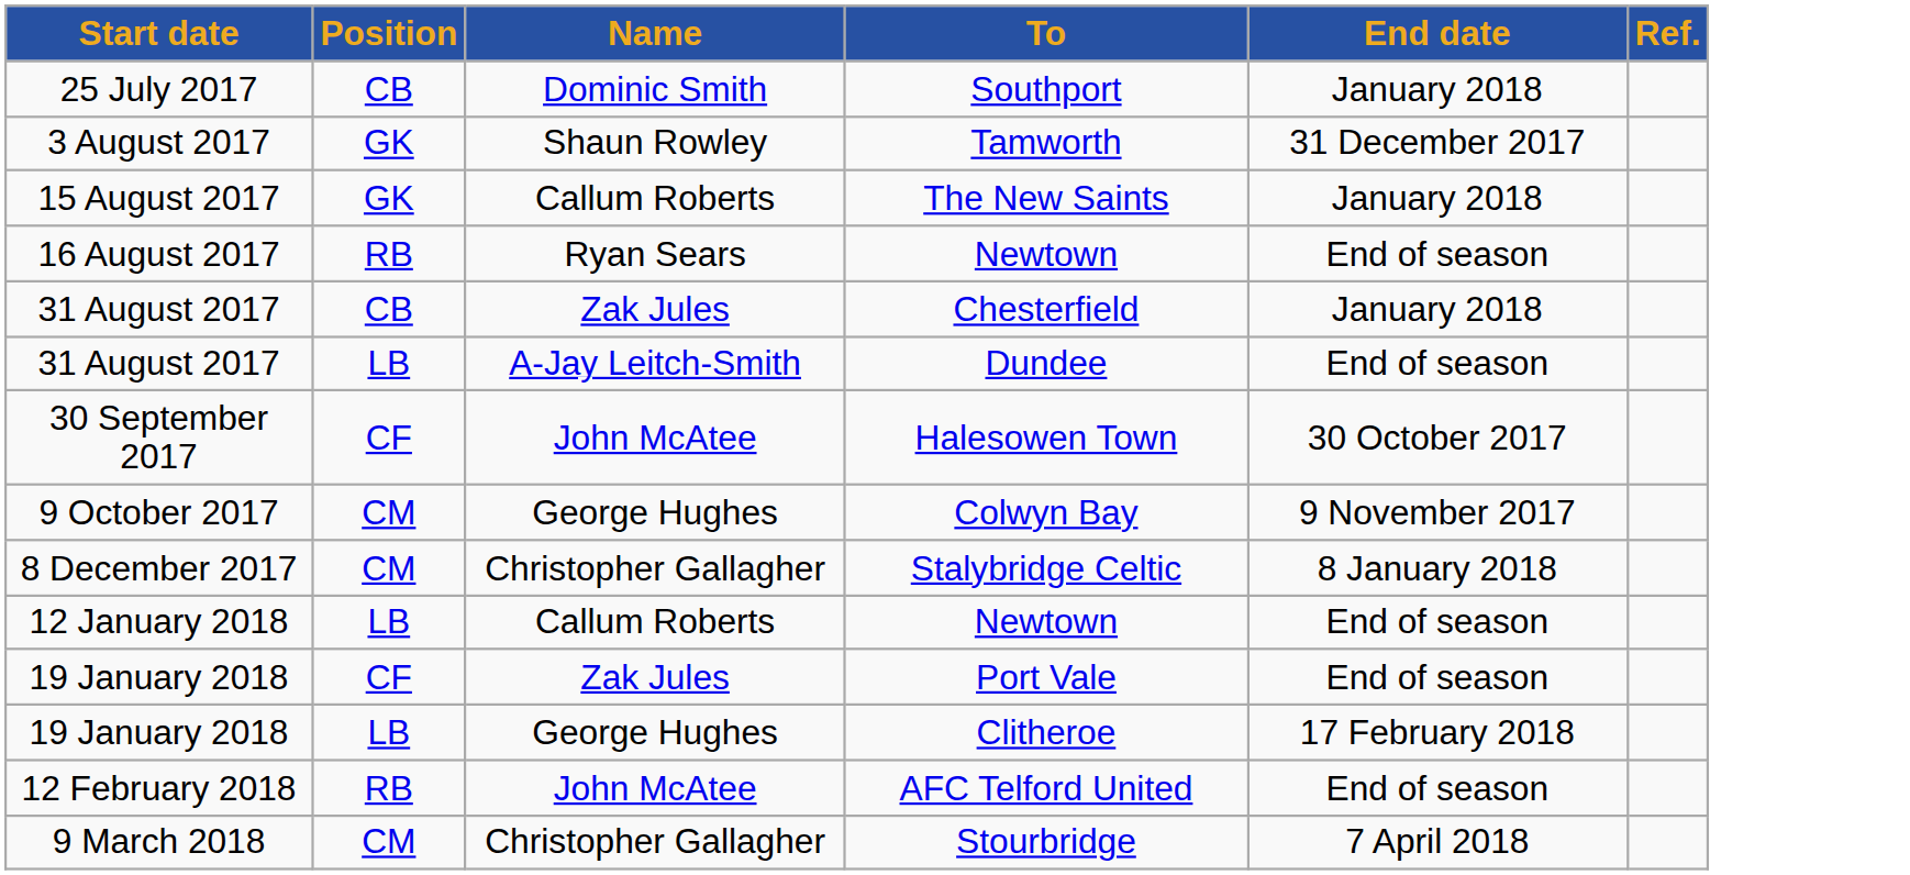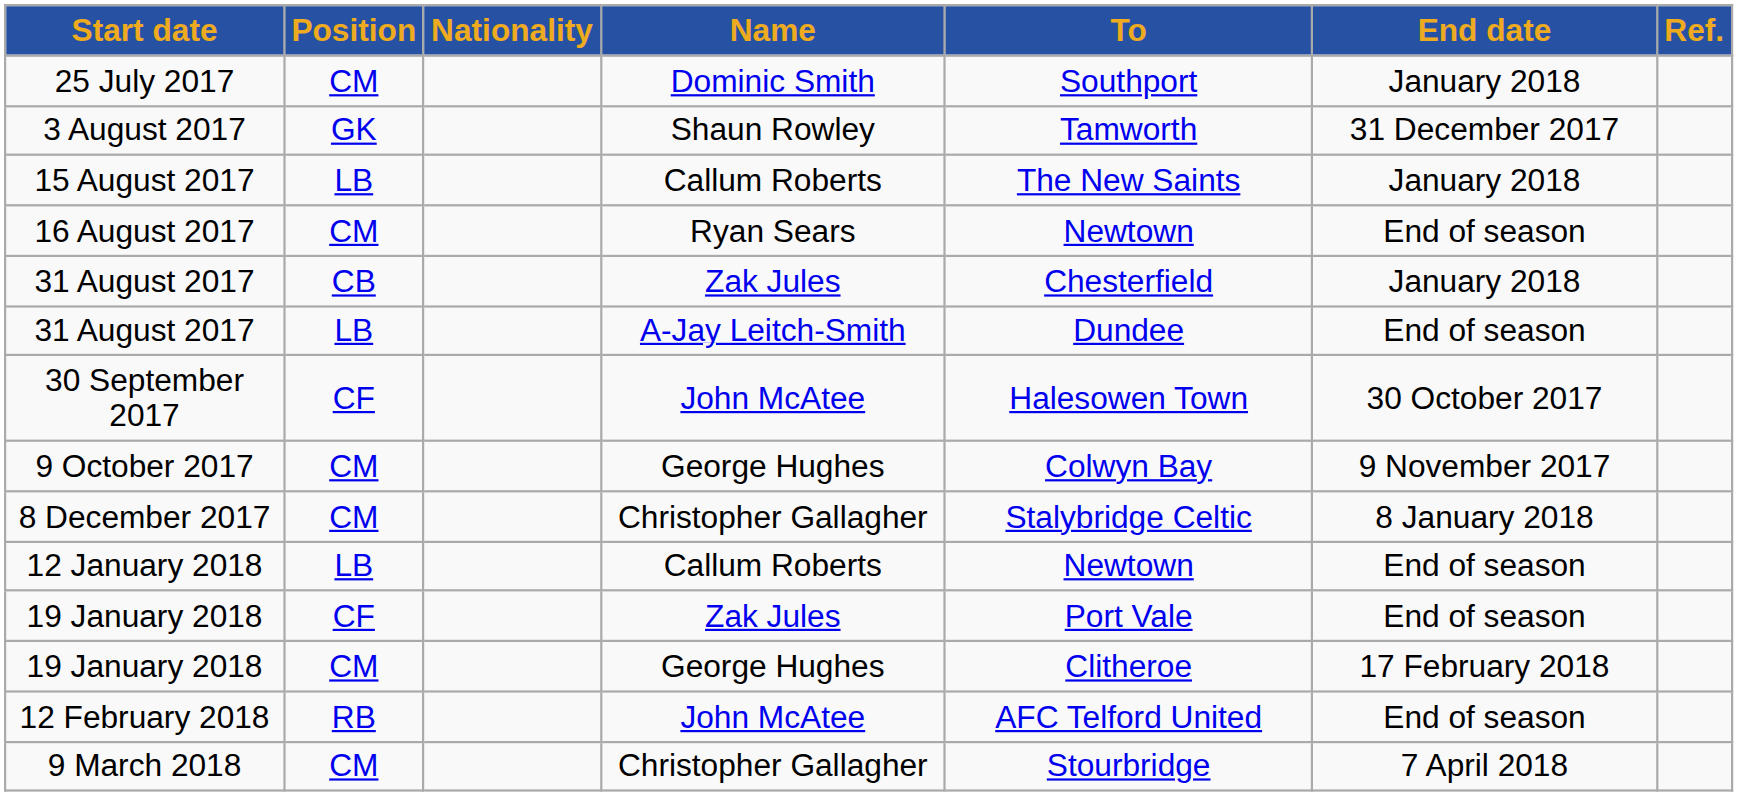+ column: Nationality
25 July 2017 | Position: CB -> CM
15 August 2017 | Position: GK -> LB
16 August 2017 | Position: RB -> CM
19 January 2018 / George Hughes | Position: LB -> CM
